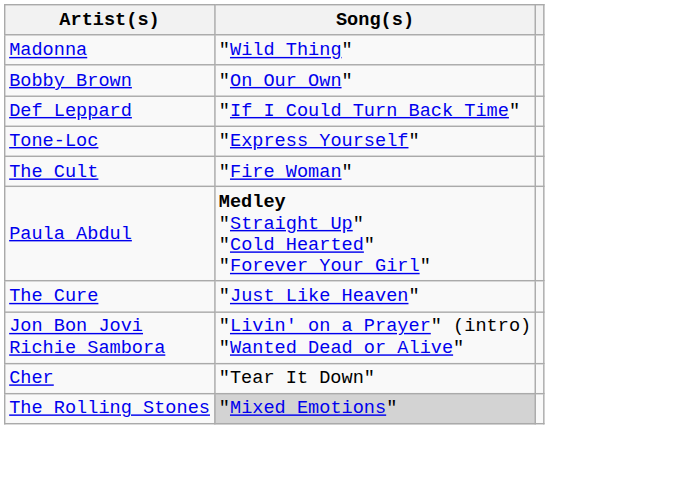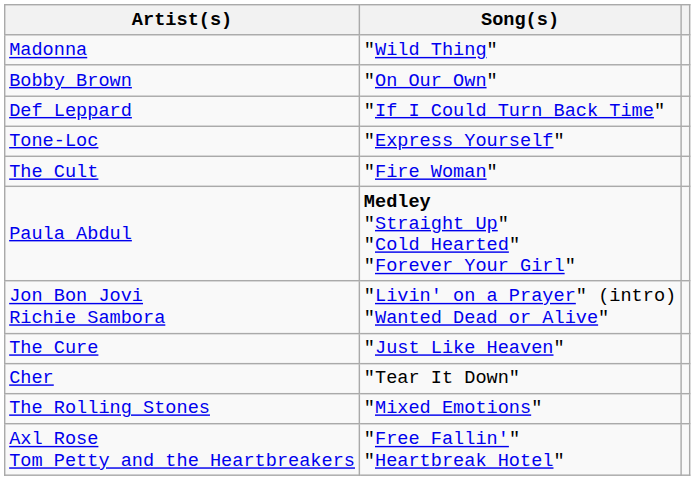rows swapped: Jon Bon Jovi Richie Sambora <-> The Cure
The Rolling Stones | Song(s): lightgrey background -> no background
+ row: Axl Rose Tom Petty and the Heartbreakers | "Free Fallin'" "Heartbreak Hotel"
